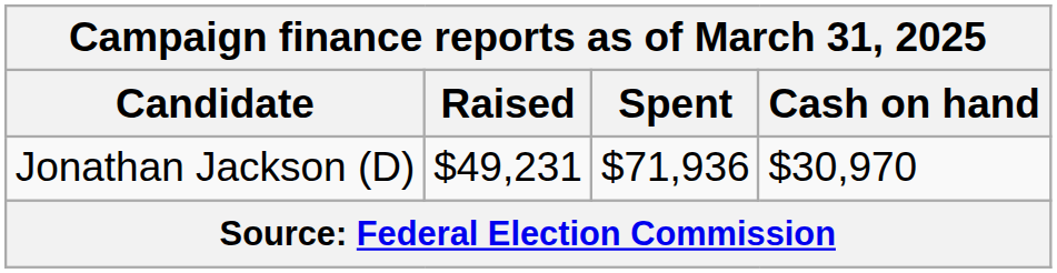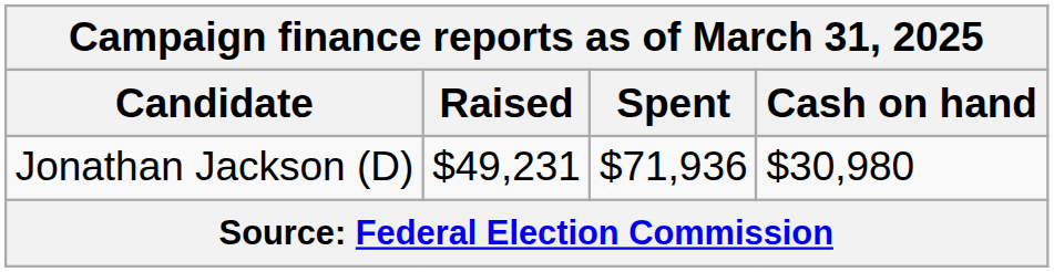Jonathan Jackson (D) | Cash on hand: $30,970 -> $30,980
